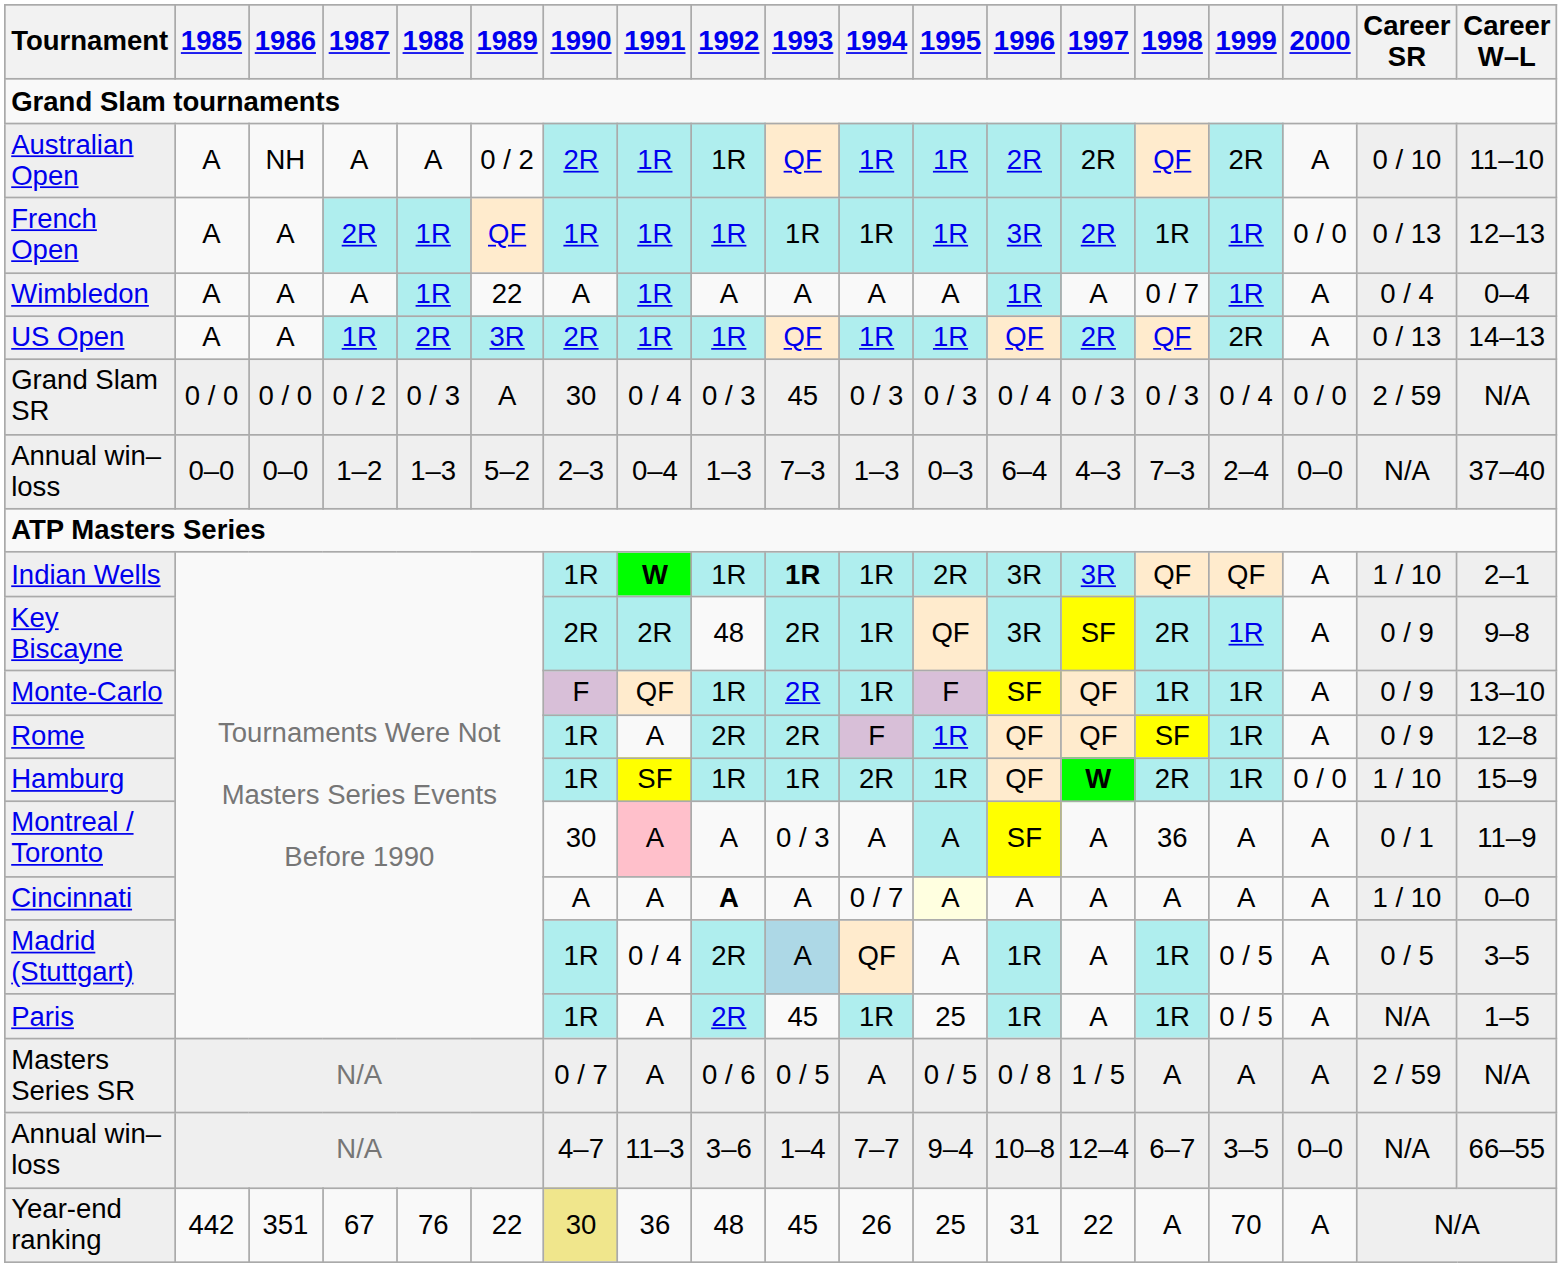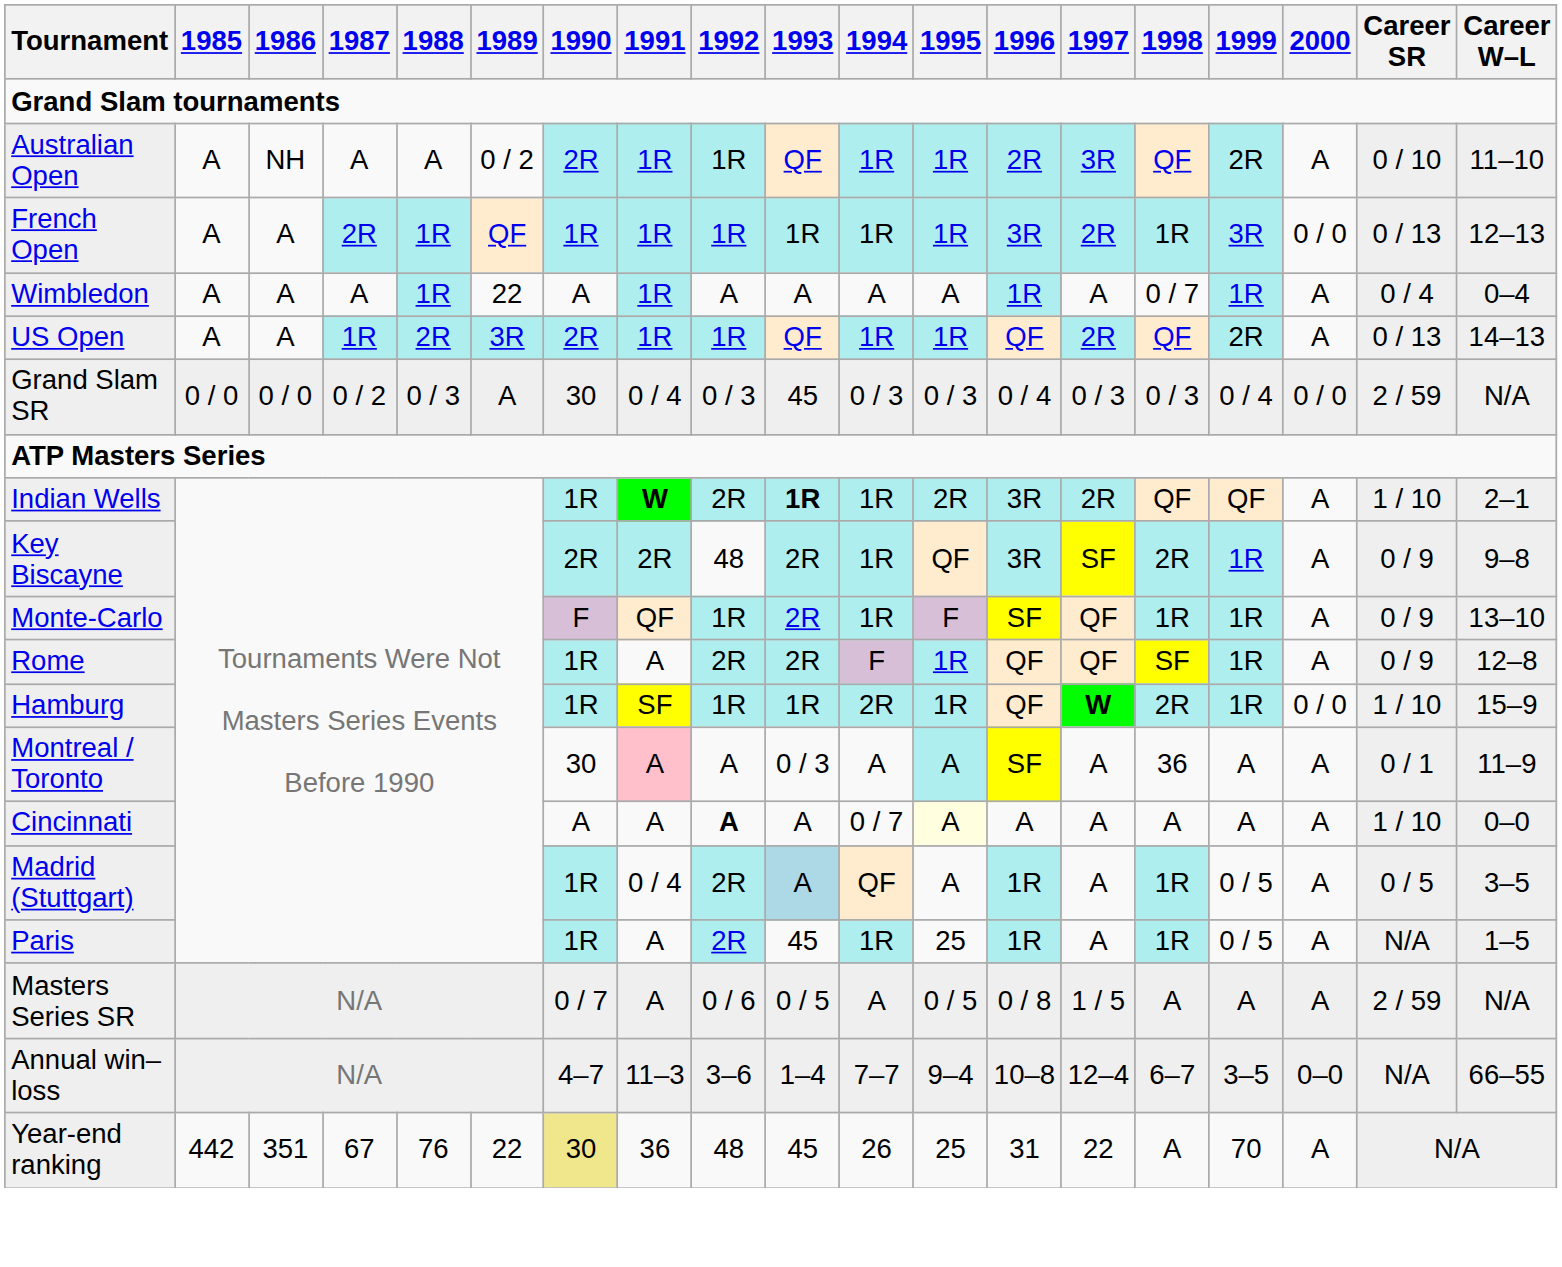Australian Open | 1997: 2R -> 3R
French Open | 1999: 1R -> 3R
- row: Annual win–loss | 0–0 | 0–0 | 1–2 | 1–3 | 5–2 | 2–3 | 0–4 | 1–3 | 7–3 | 1–3 | 0–3 | 6–4 | 4–3 | 7–3 | 2–4 | 0–0 | N/A | 37–40
Indian Wells | 1992: 1R -> 2R
Indian Wells | 1997: 3R -> 2R
